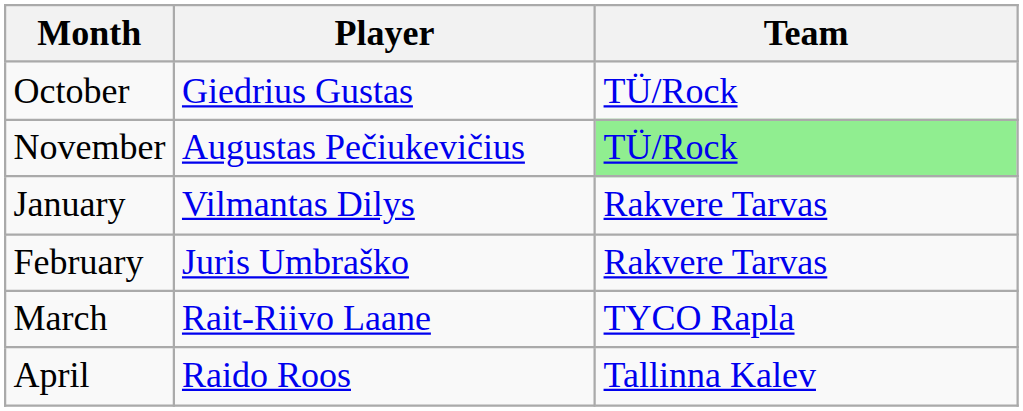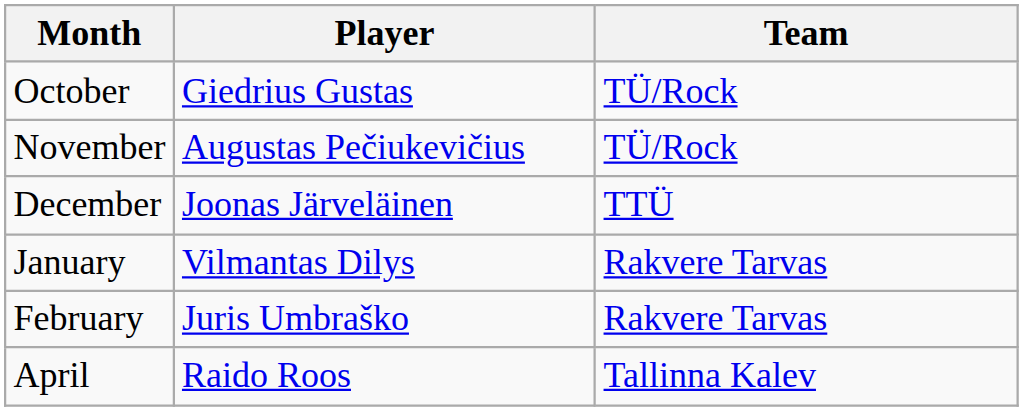November | Team: lightgreen background -> no background
+ row: December | Joonas Järveläinen | TTÜ
- row: March | Rait-Riivo Laane | TYCO Rapla
